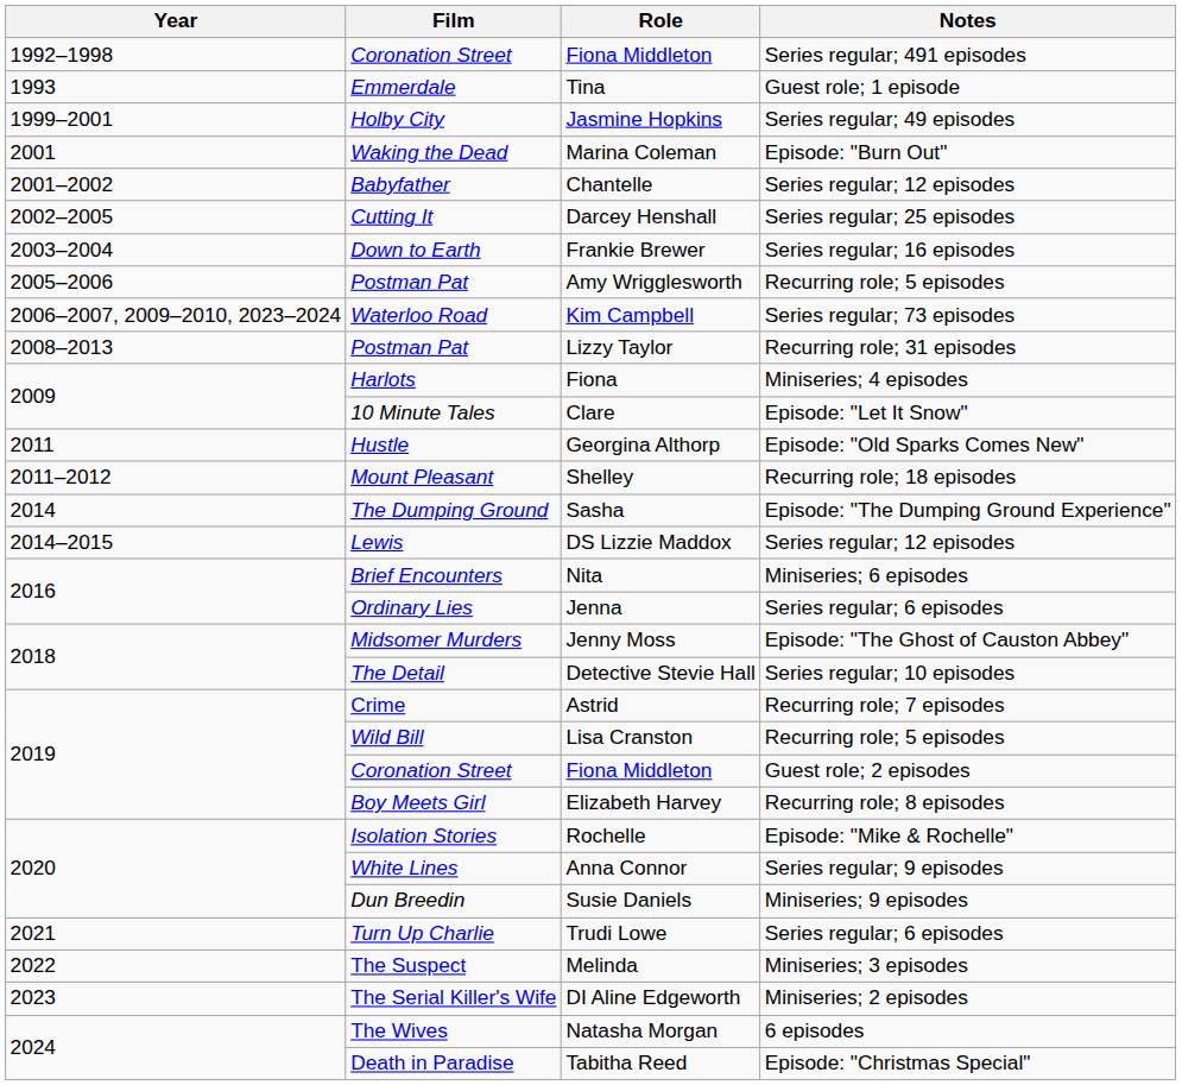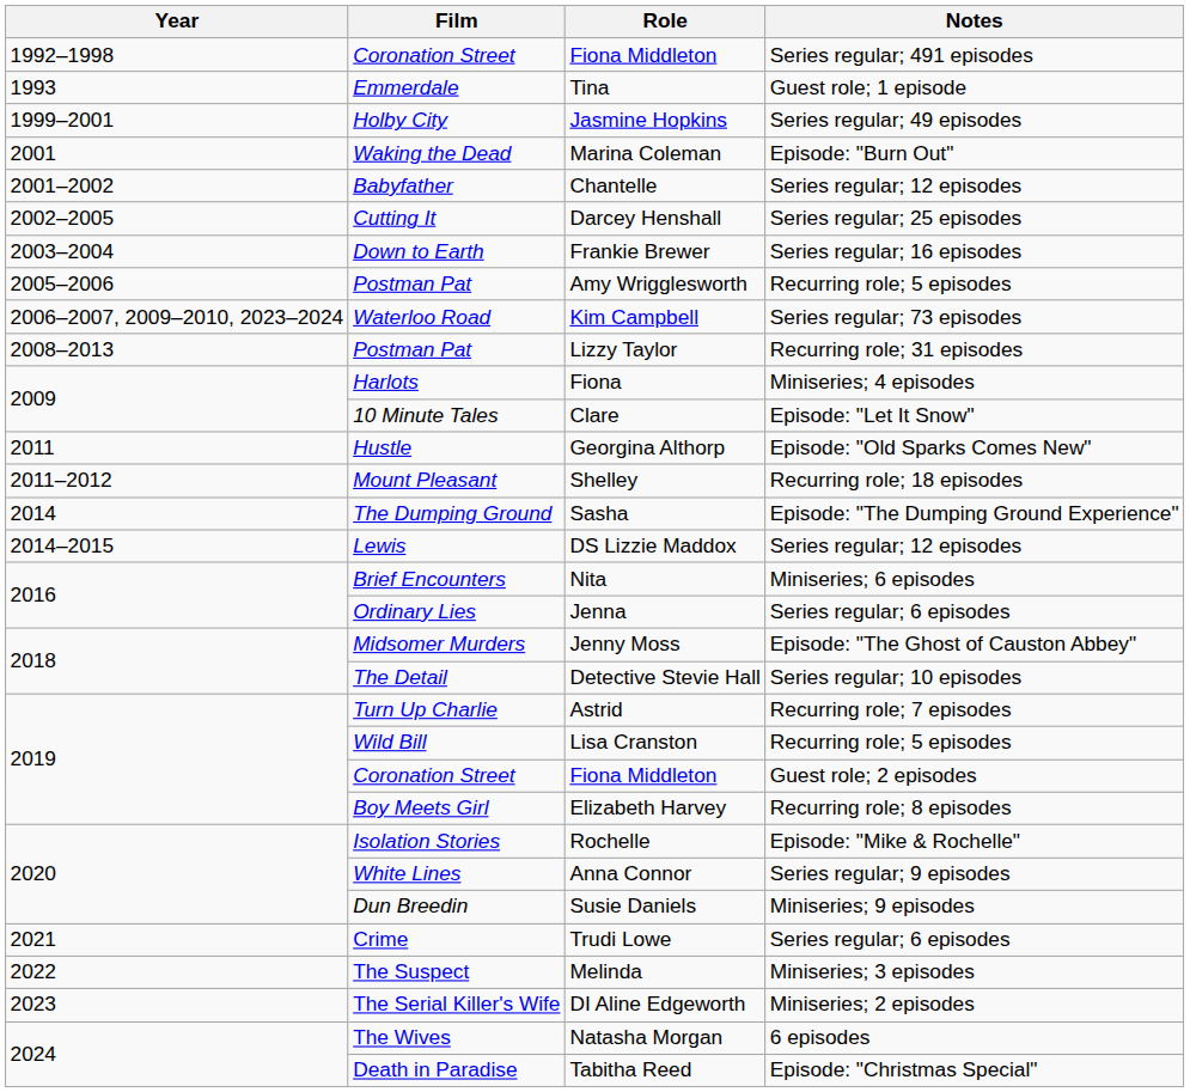Astrid | Film: Crime -> Turn Up Charlie
Trudi Lowe | Film: Turn Up Charlie -> Crime
